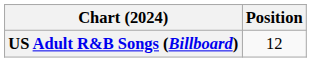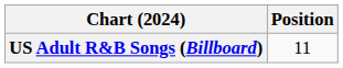US Adult R&B Songs (Billboard) | Position: 12 -> 11
